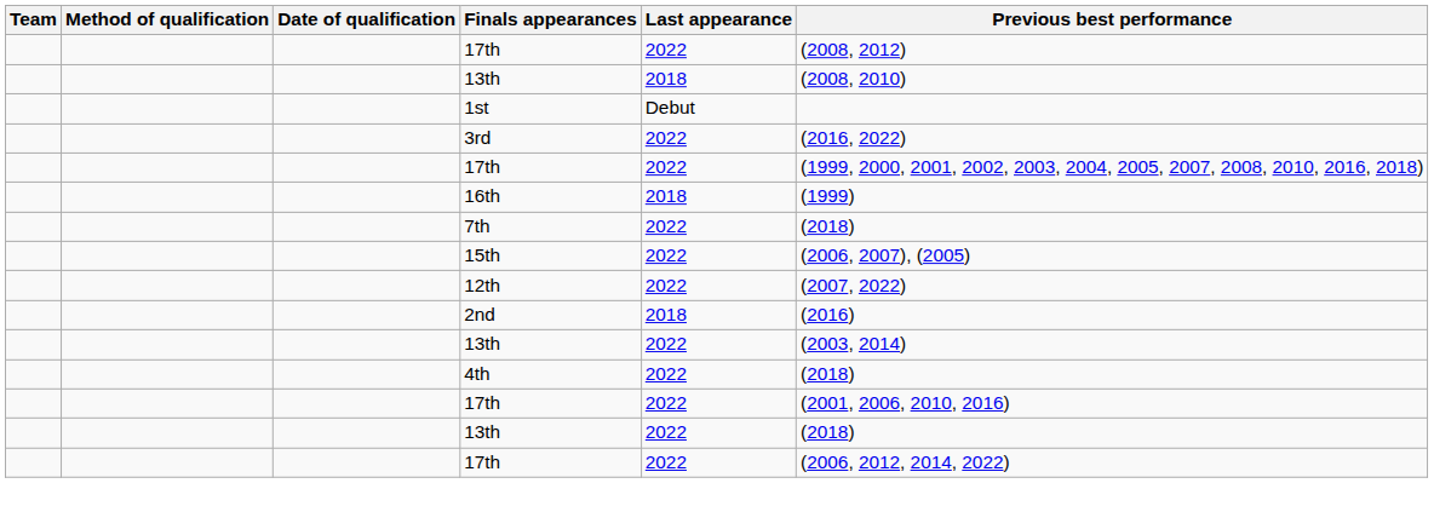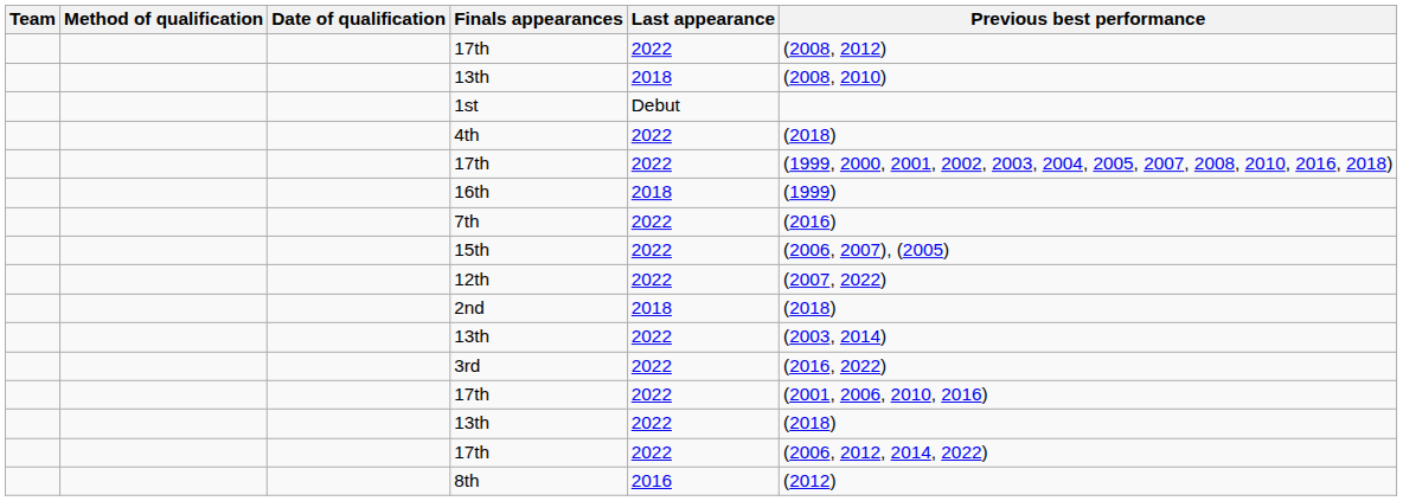rows swapped: 3rd <-> 4th
7th | Previous best performance: (2018) -> (2016)
2nd | Previous best performance: (2016) -> (2018)
+ row: 8th | 2016 | (2012)
